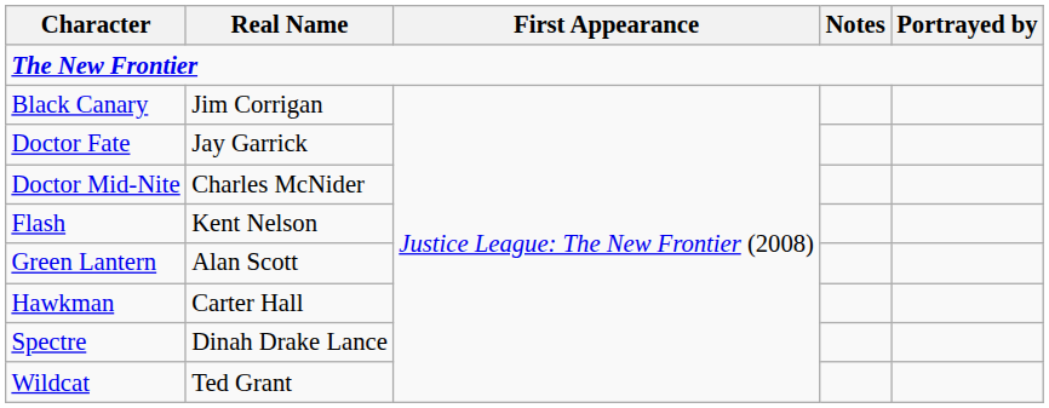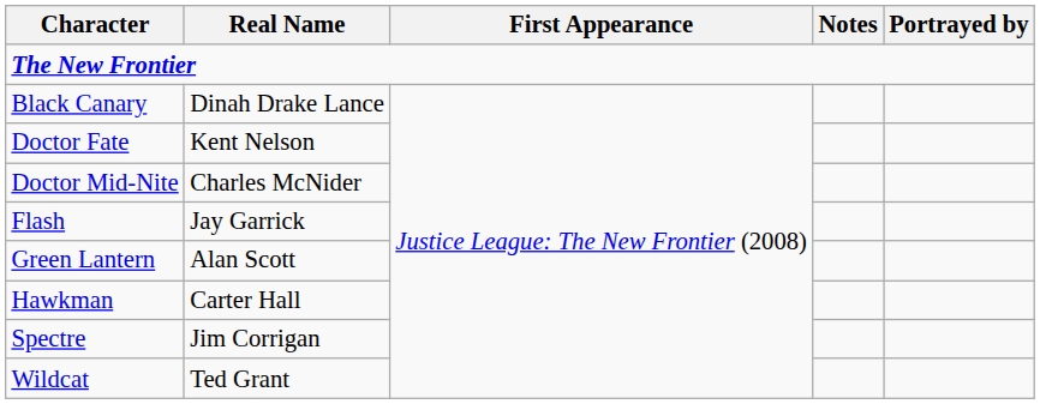Black Canary | Real Name: Jim Corrigan -> Dinah Drake Lance
Doctor Fate | Real Name: Jay Garrick -> Kent Nelson
Flash | Real Name: Kent Nelson -> Jay Garrick
Spectre | Real Name: Dinah Drake Lance -> Jim Corrigan
